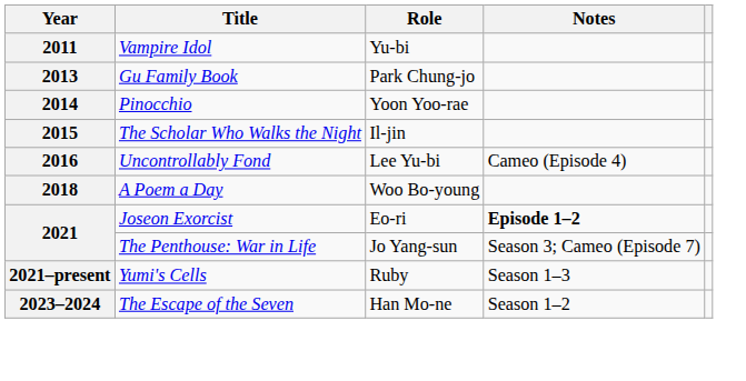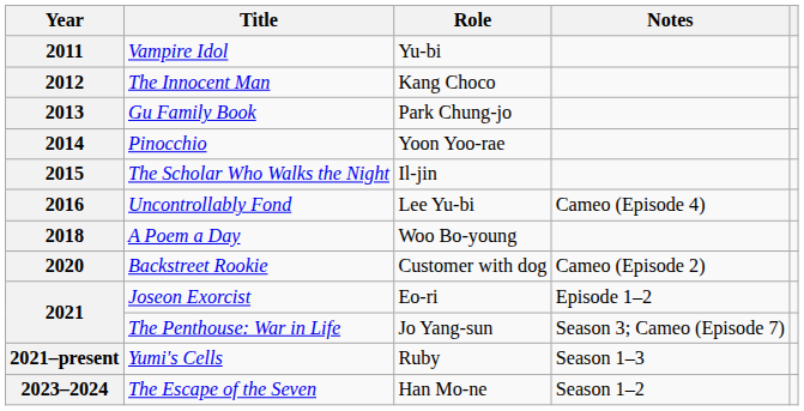+ row: 2012 | The Innocent Man | Kang Choco
+ row: 2020 | Backstreet Rookie | Customer with dog | Cameo (Episode 2)
2021 / Joseon Exorcist | Notes: bold -> normal
